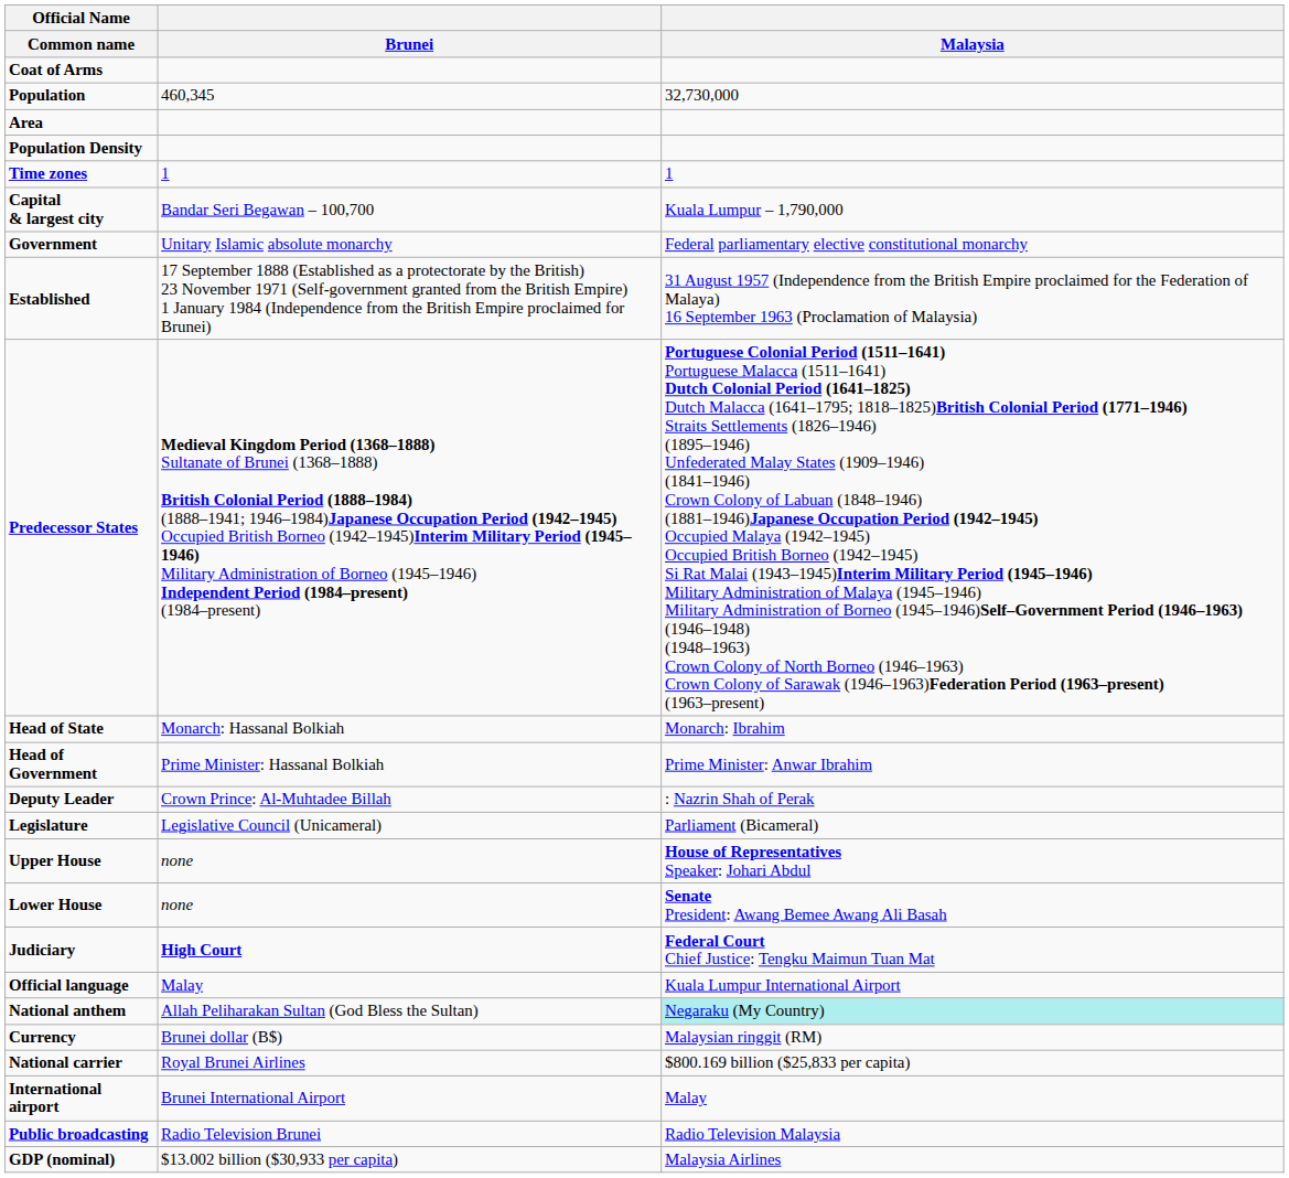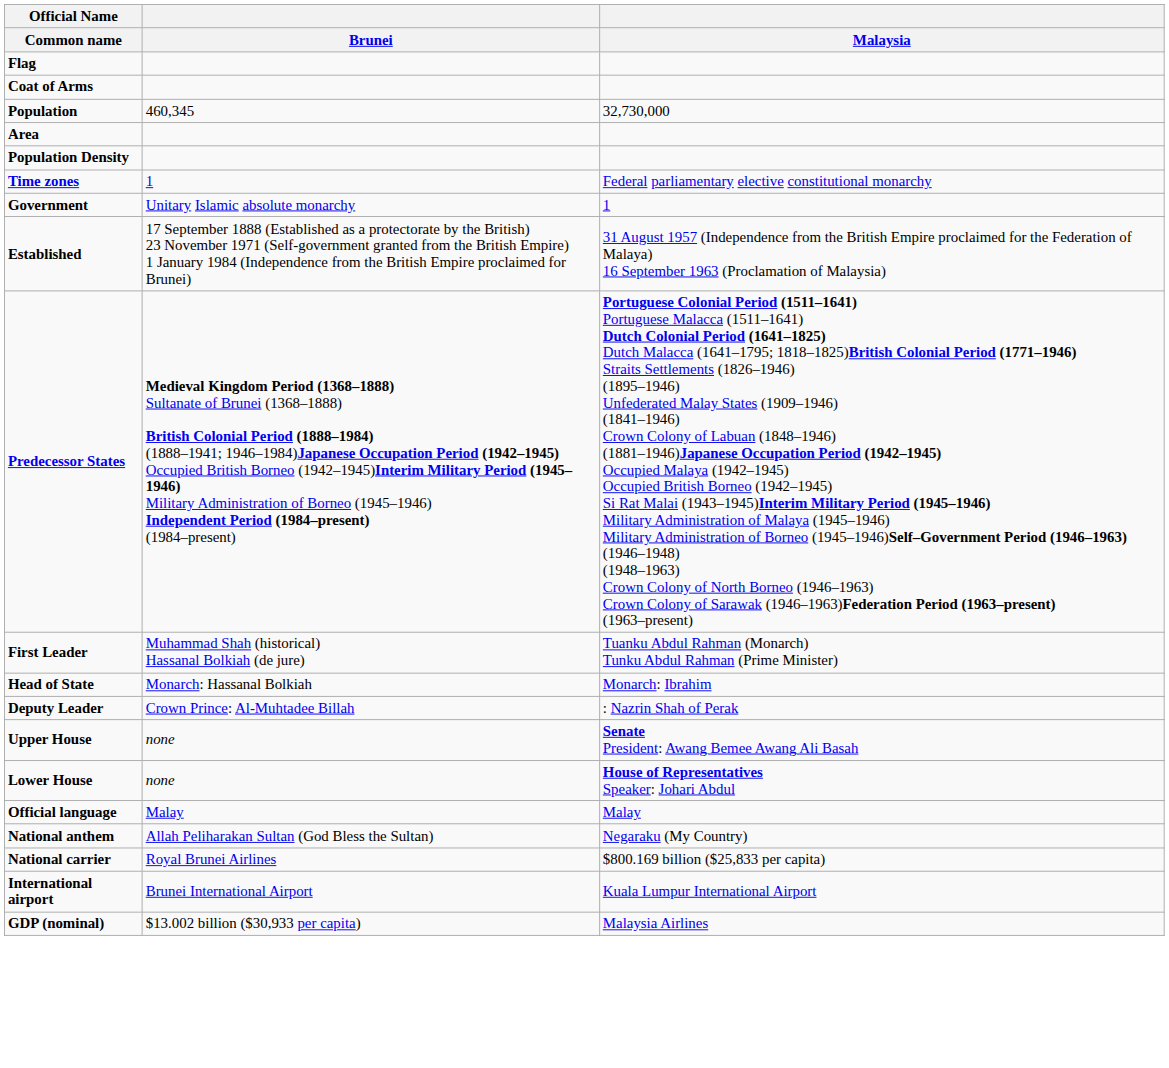+ row: Flag
Time zones | Malaysia: 1 -> Federal parliamentary elective constitutional monarchy
- row: Capital & largest city | Bandar Seri Begawan – 100,700 | Kuala Lumpur – 1,790,000
Government | Malaysia: Federal parliamentary elective constitutional monarchy -> 1
+ row: First Leader | Muhammad Shah (historical) Hassanal Bolkiah (de jure) | Tuanku Abdul Rahman (Monarch) Tunku Abdul Rahman (Prime Minister)
- row: Head of Government | Prime Minister: Hassanal Bolkiah | Prime Minister: Anwar Ibrahim
- row: Legislature | Legislative Council (Unicameral) | Parliament (Bicameral)
Upper House | Malaysia: House of Representatives Speaker: Johari Abdul -> Senate President: Awang Bemee Awang Ali Basah
Lower House | Malaysia: Senate President: Awang Bemee Awang Ali Basah -> House of Representatives Speaker: Johari Abdul
- row: Judiciary | High Court | Federal Court Chief Justice: Tengku Maimun Tuan Mat
Official language | Malaysia: Kuala Lumpur International Airport -> Malay
National anthem | Malaysia: paleturquoise background -> no background
- row: Currency | Brunei dollar (B$) | Malaysian ringgit (RM)
International airport | Malaysia: Malay -> Kuala Lumpur International Airport
- row: Public broadcasting | Radio Television Brunei | Radio Television Malaysia
